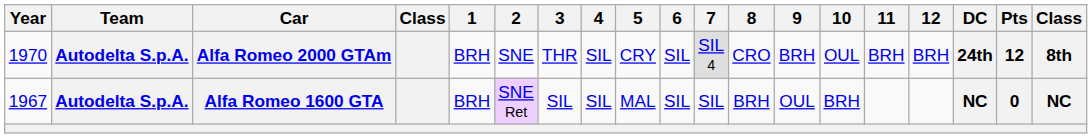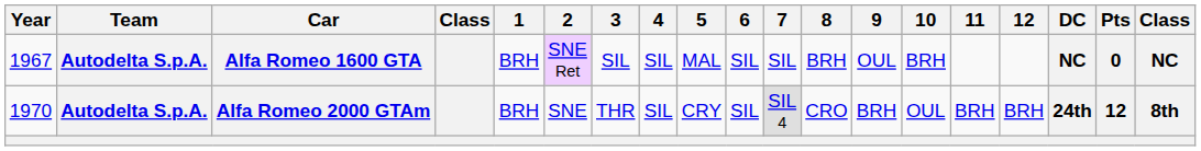rows swapped: Alfa Romeo 1600 GTA <-> Alfa Romeo 2000 GTAm
